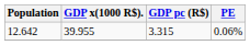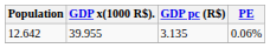12.642 | GDP pc (R$): 3.315 -> 3.135
